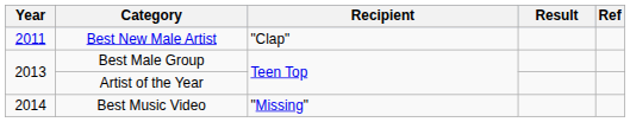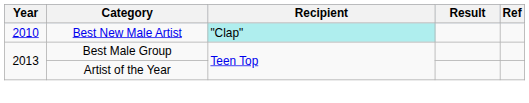Best New Male Artist | Year: 2011 -> 2010
Best New Male Artist | Recipient: no background -> paleturquoise background
- row: 2014 | Best Music Video | "Missing"
